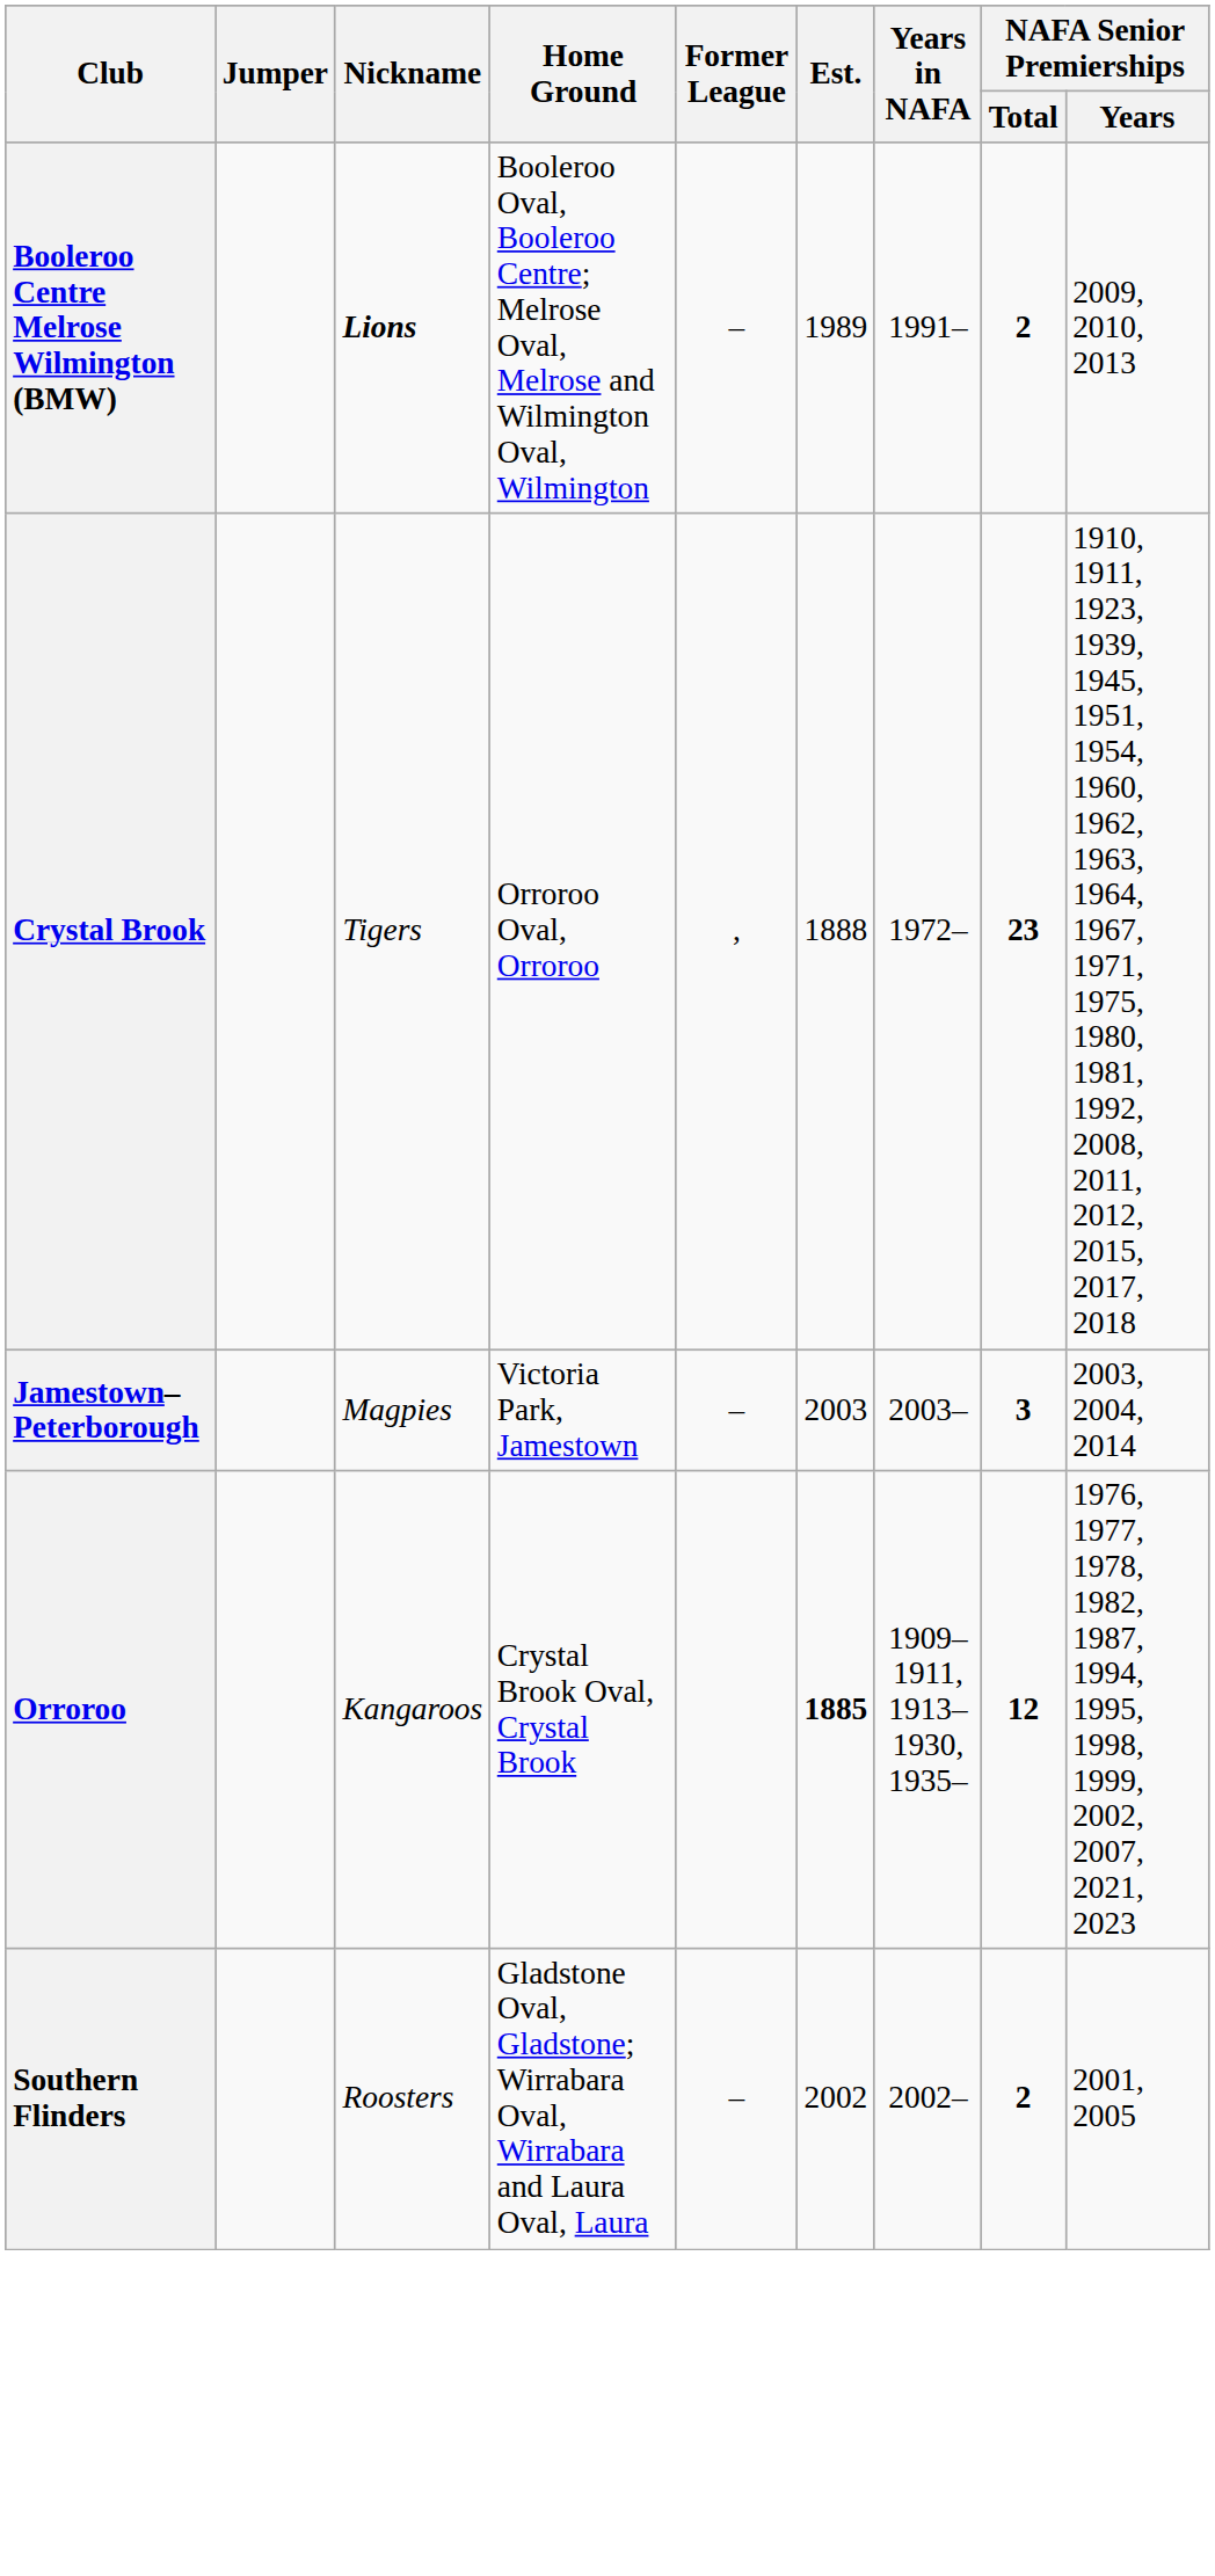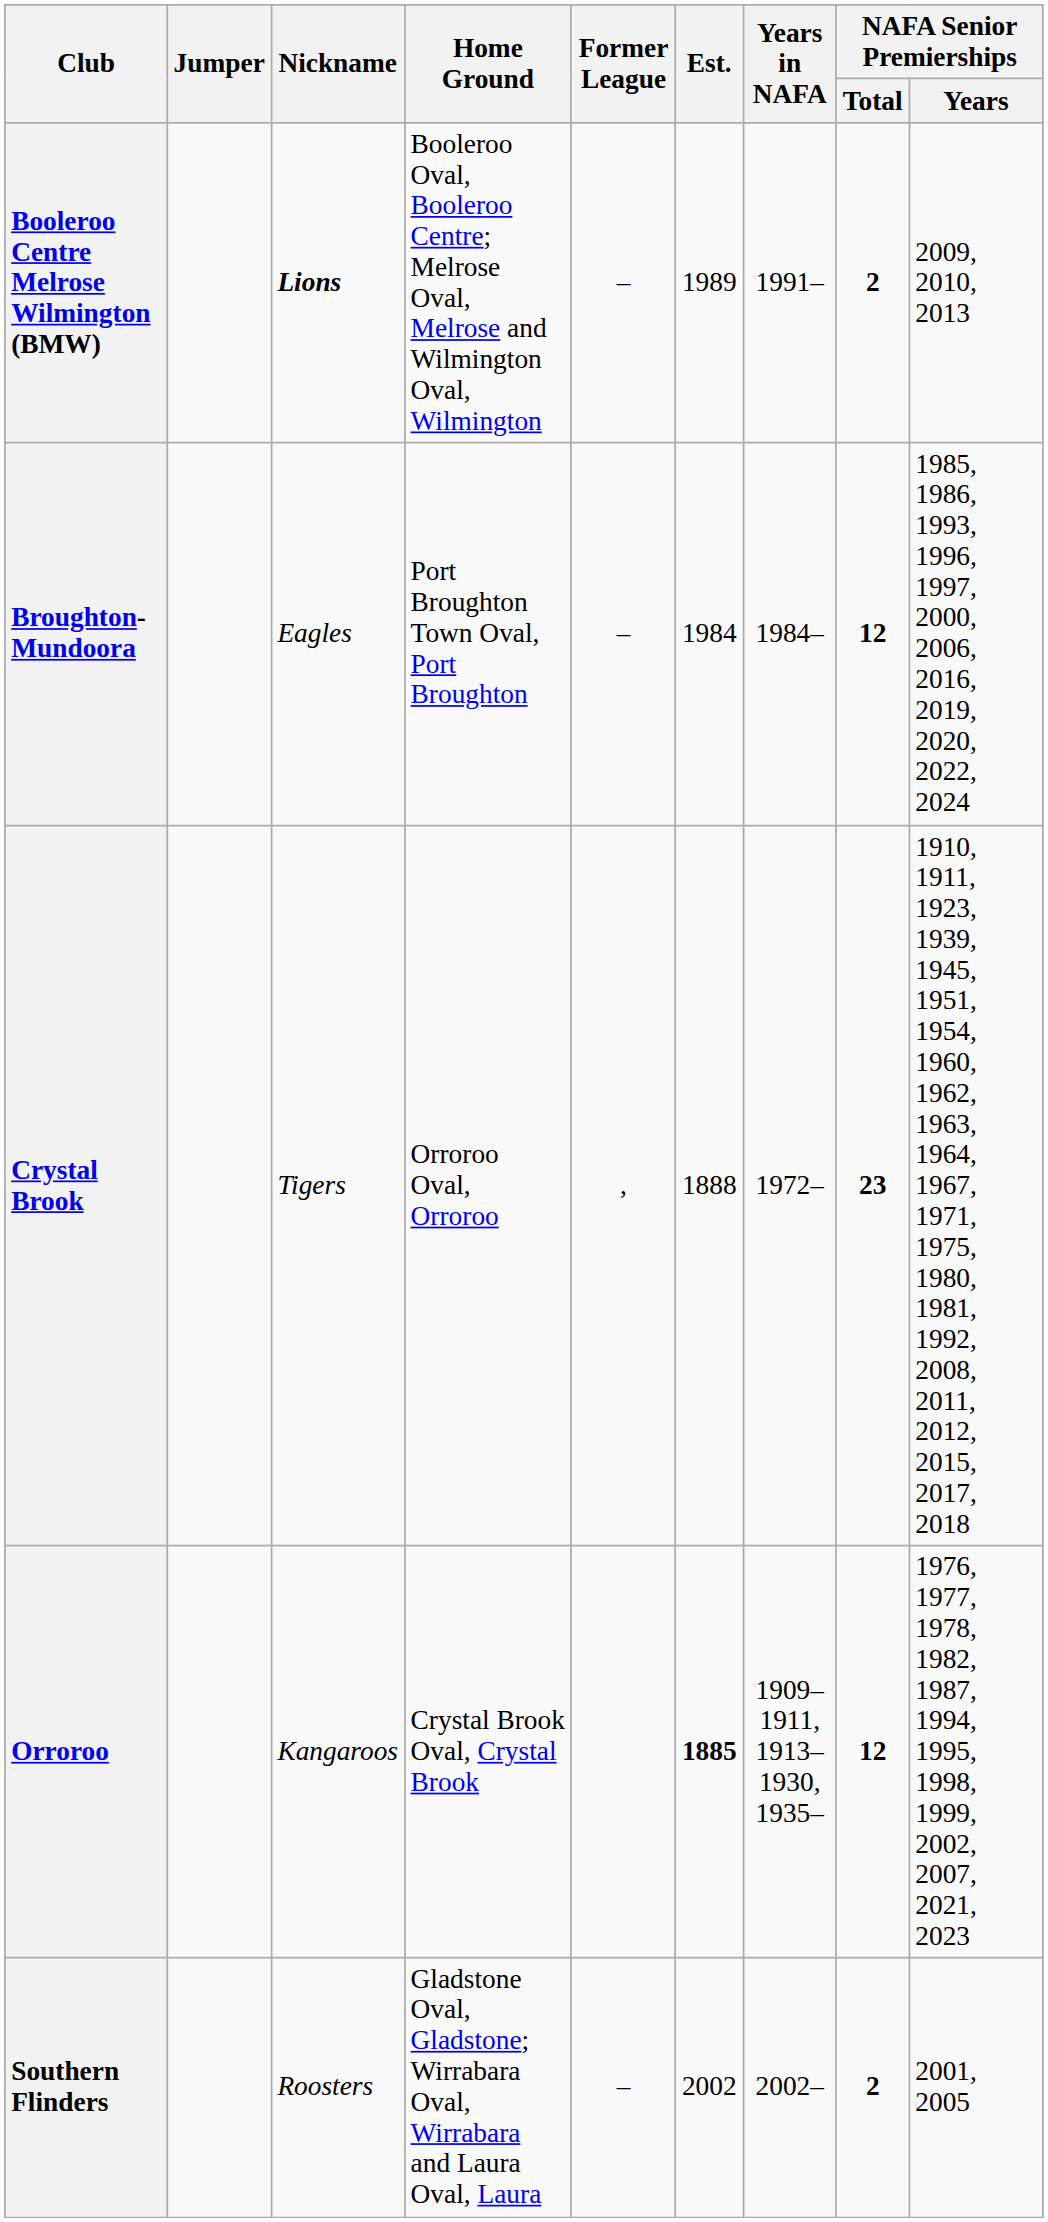+ row: Broughton-Mundoora | Eagles | Port Broughton Town Oval, Port Broughton | – | 1984 | 1984– | 12 | 1985, 1986, 1993, 1996, 1997, 2000, 2006, 2016, 2019, 2020, 2022, 2024
- row: Jamestown–Peterborough | Magpies | Victoria Park, Jamestown | – | 2003 | 2003– | 3 | 2003, 2004, 2014
